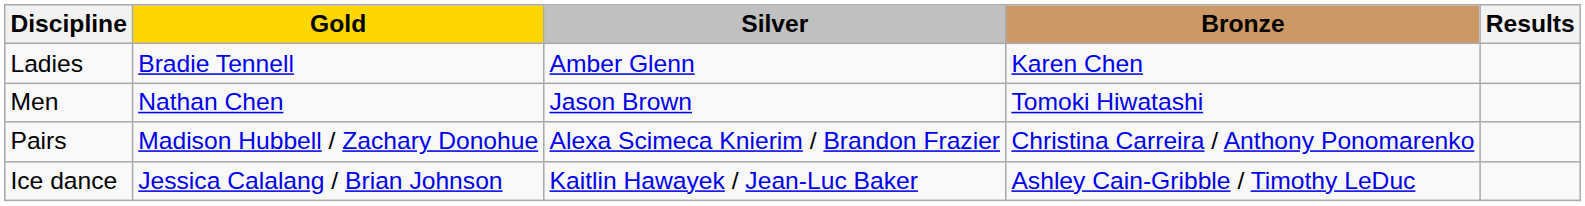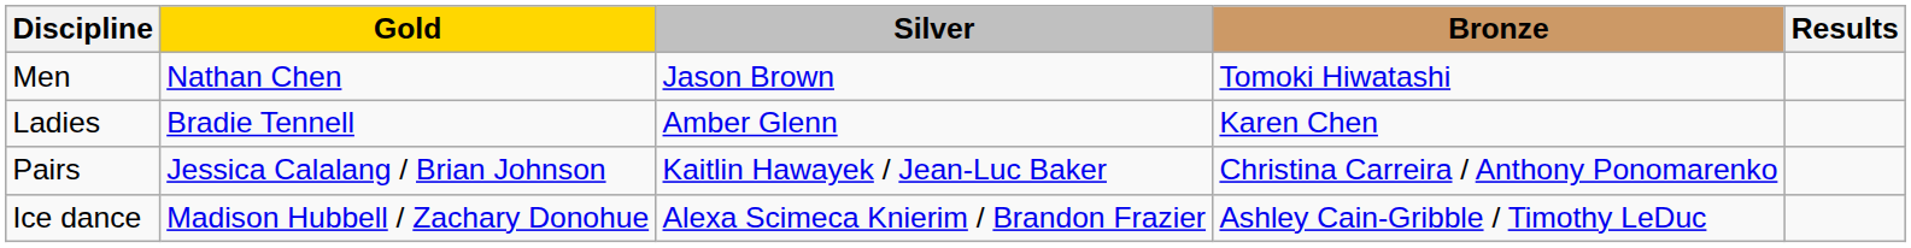rows swapped: Men <-> Ladies
Pairs | Gold: Madison Hubbell / Zachary Donohue -> Jessica Calalang / Brian Johnson
Pairs | Silver: Alexa Scimeca Knierim / Brandon Frazier -> Kaitlin Hawayek / Jean-Luc Baker
Ice dance | Gold: Jessica Calalang / Brian Johnson -> Madison Hubbell / Zachary Donohue
Ice dance | Silver: Kaitlin Hawayek / Jean-Luc Baker -> Alexa Scimeca Knierim / Brandon Frazier
